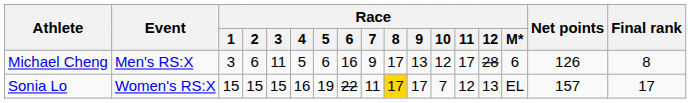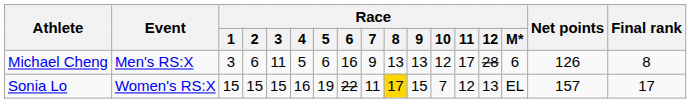Michael Cheng | Race / 8: 17 -> 13
Sonia Lo | Race / 9: 17 -> 15
